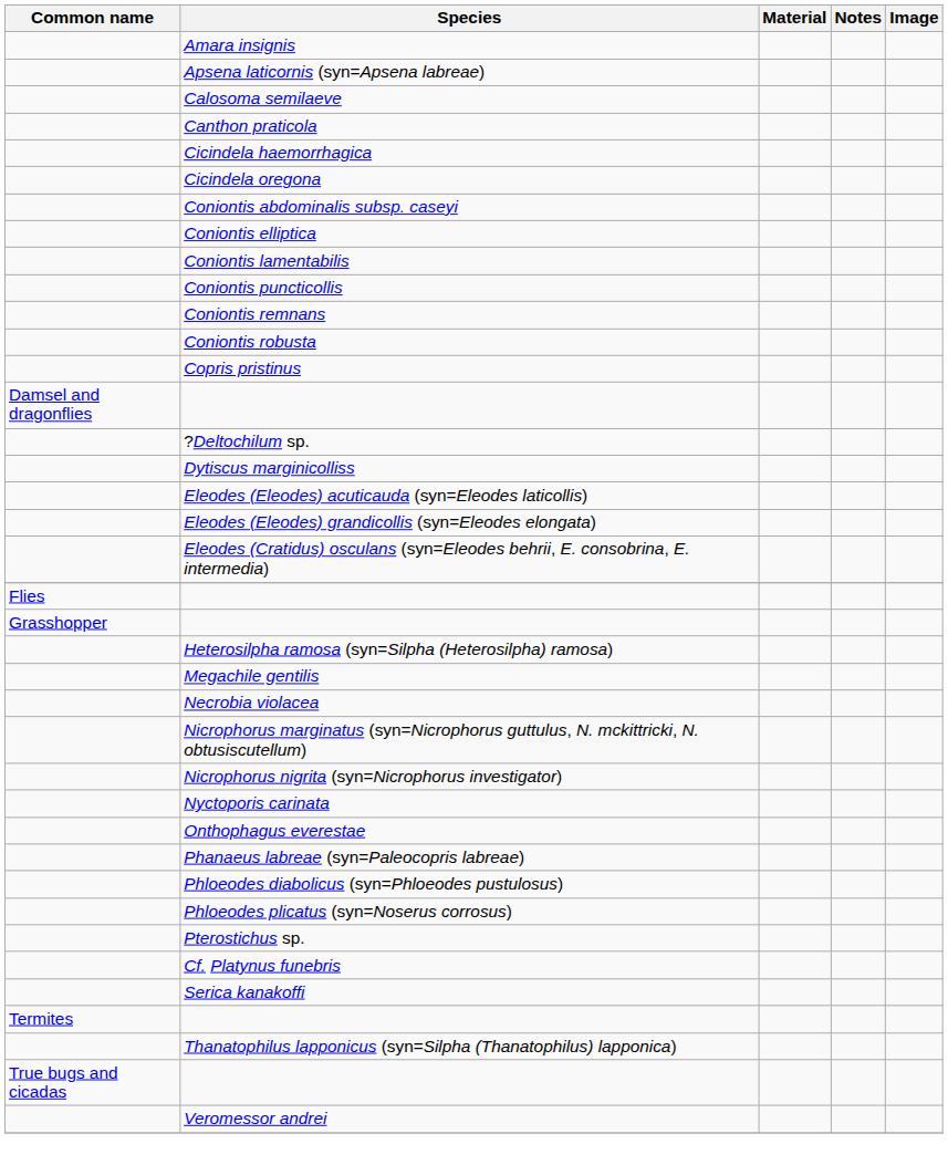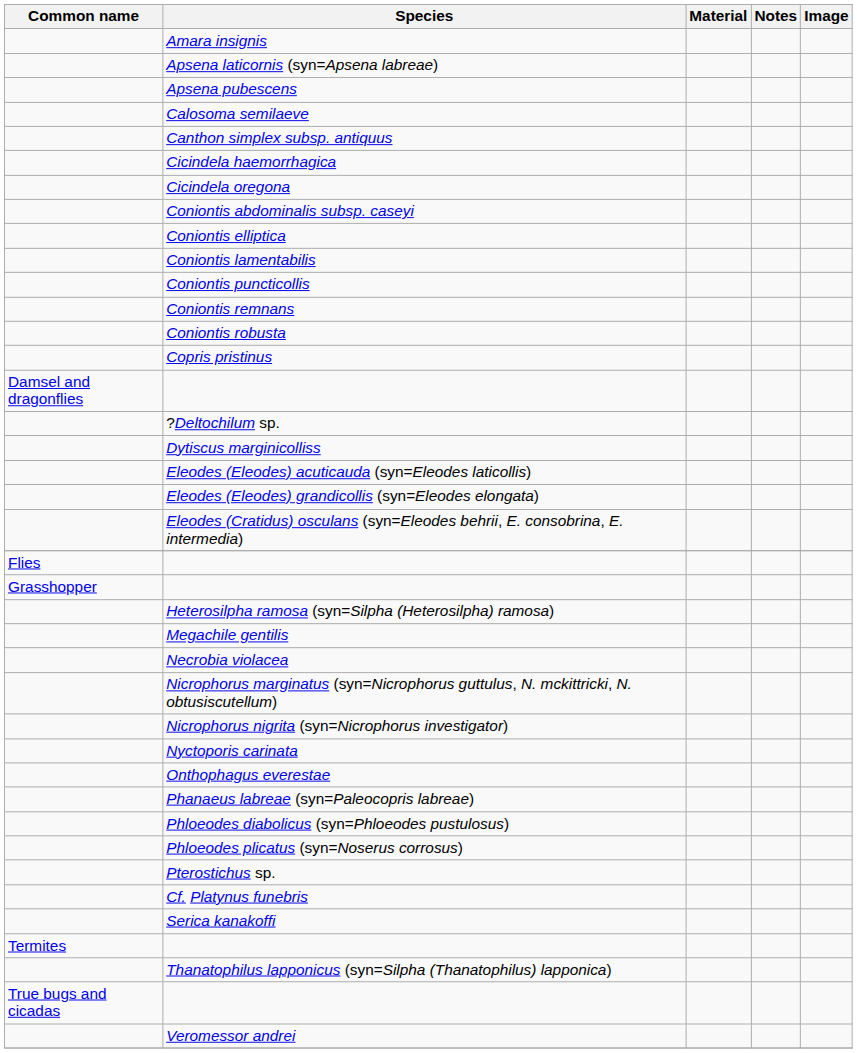+ row: Apsena pubescens
- row: Canthon praticola
+ row: Canthon simplex subsp. antiquus
